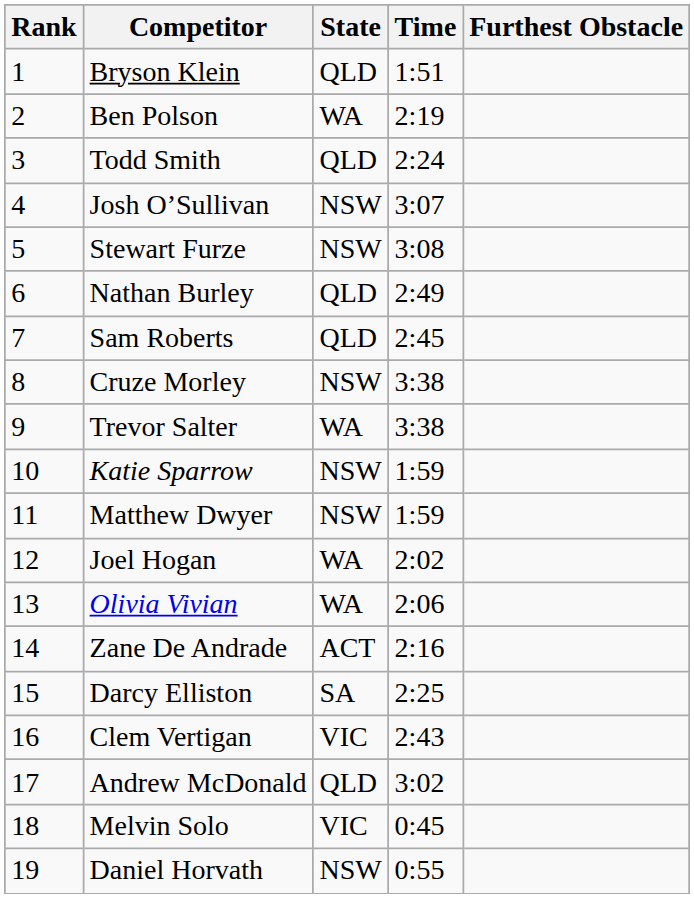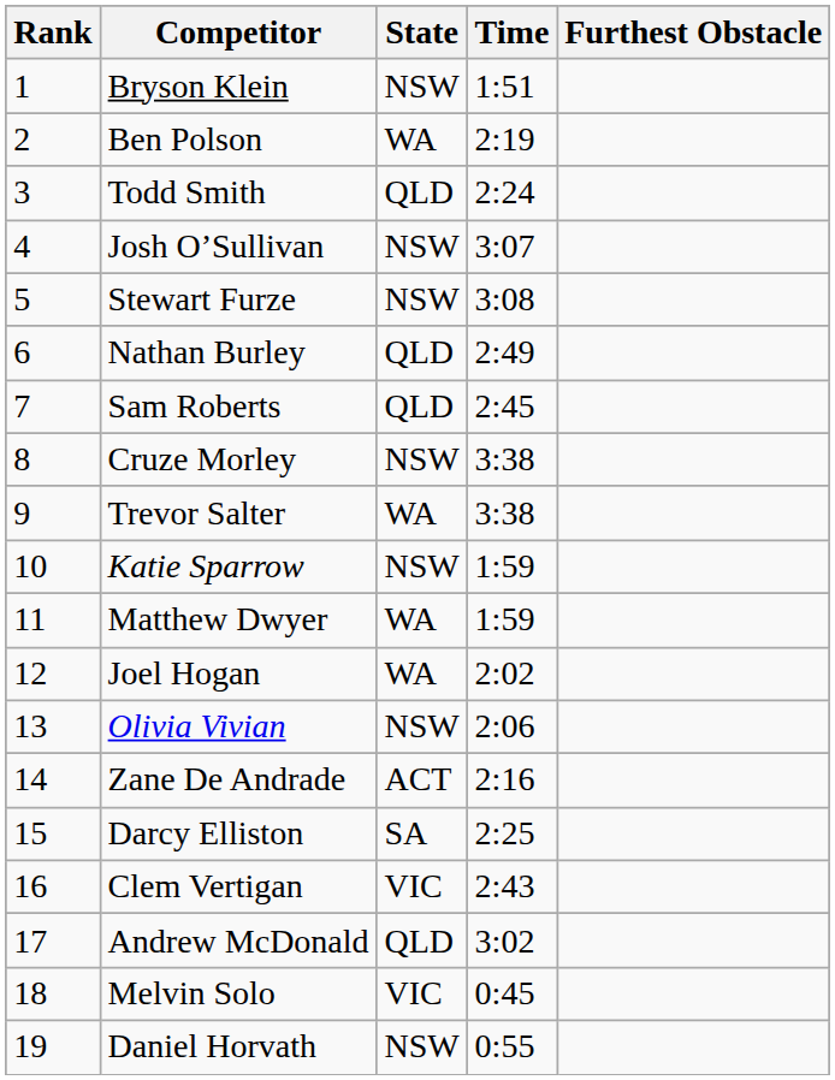Bryson Klein | State: QLD -> NSW
Matthew Dwyer | State: NSW -> WA
Olivia Vivian | State: WA -> NSW
